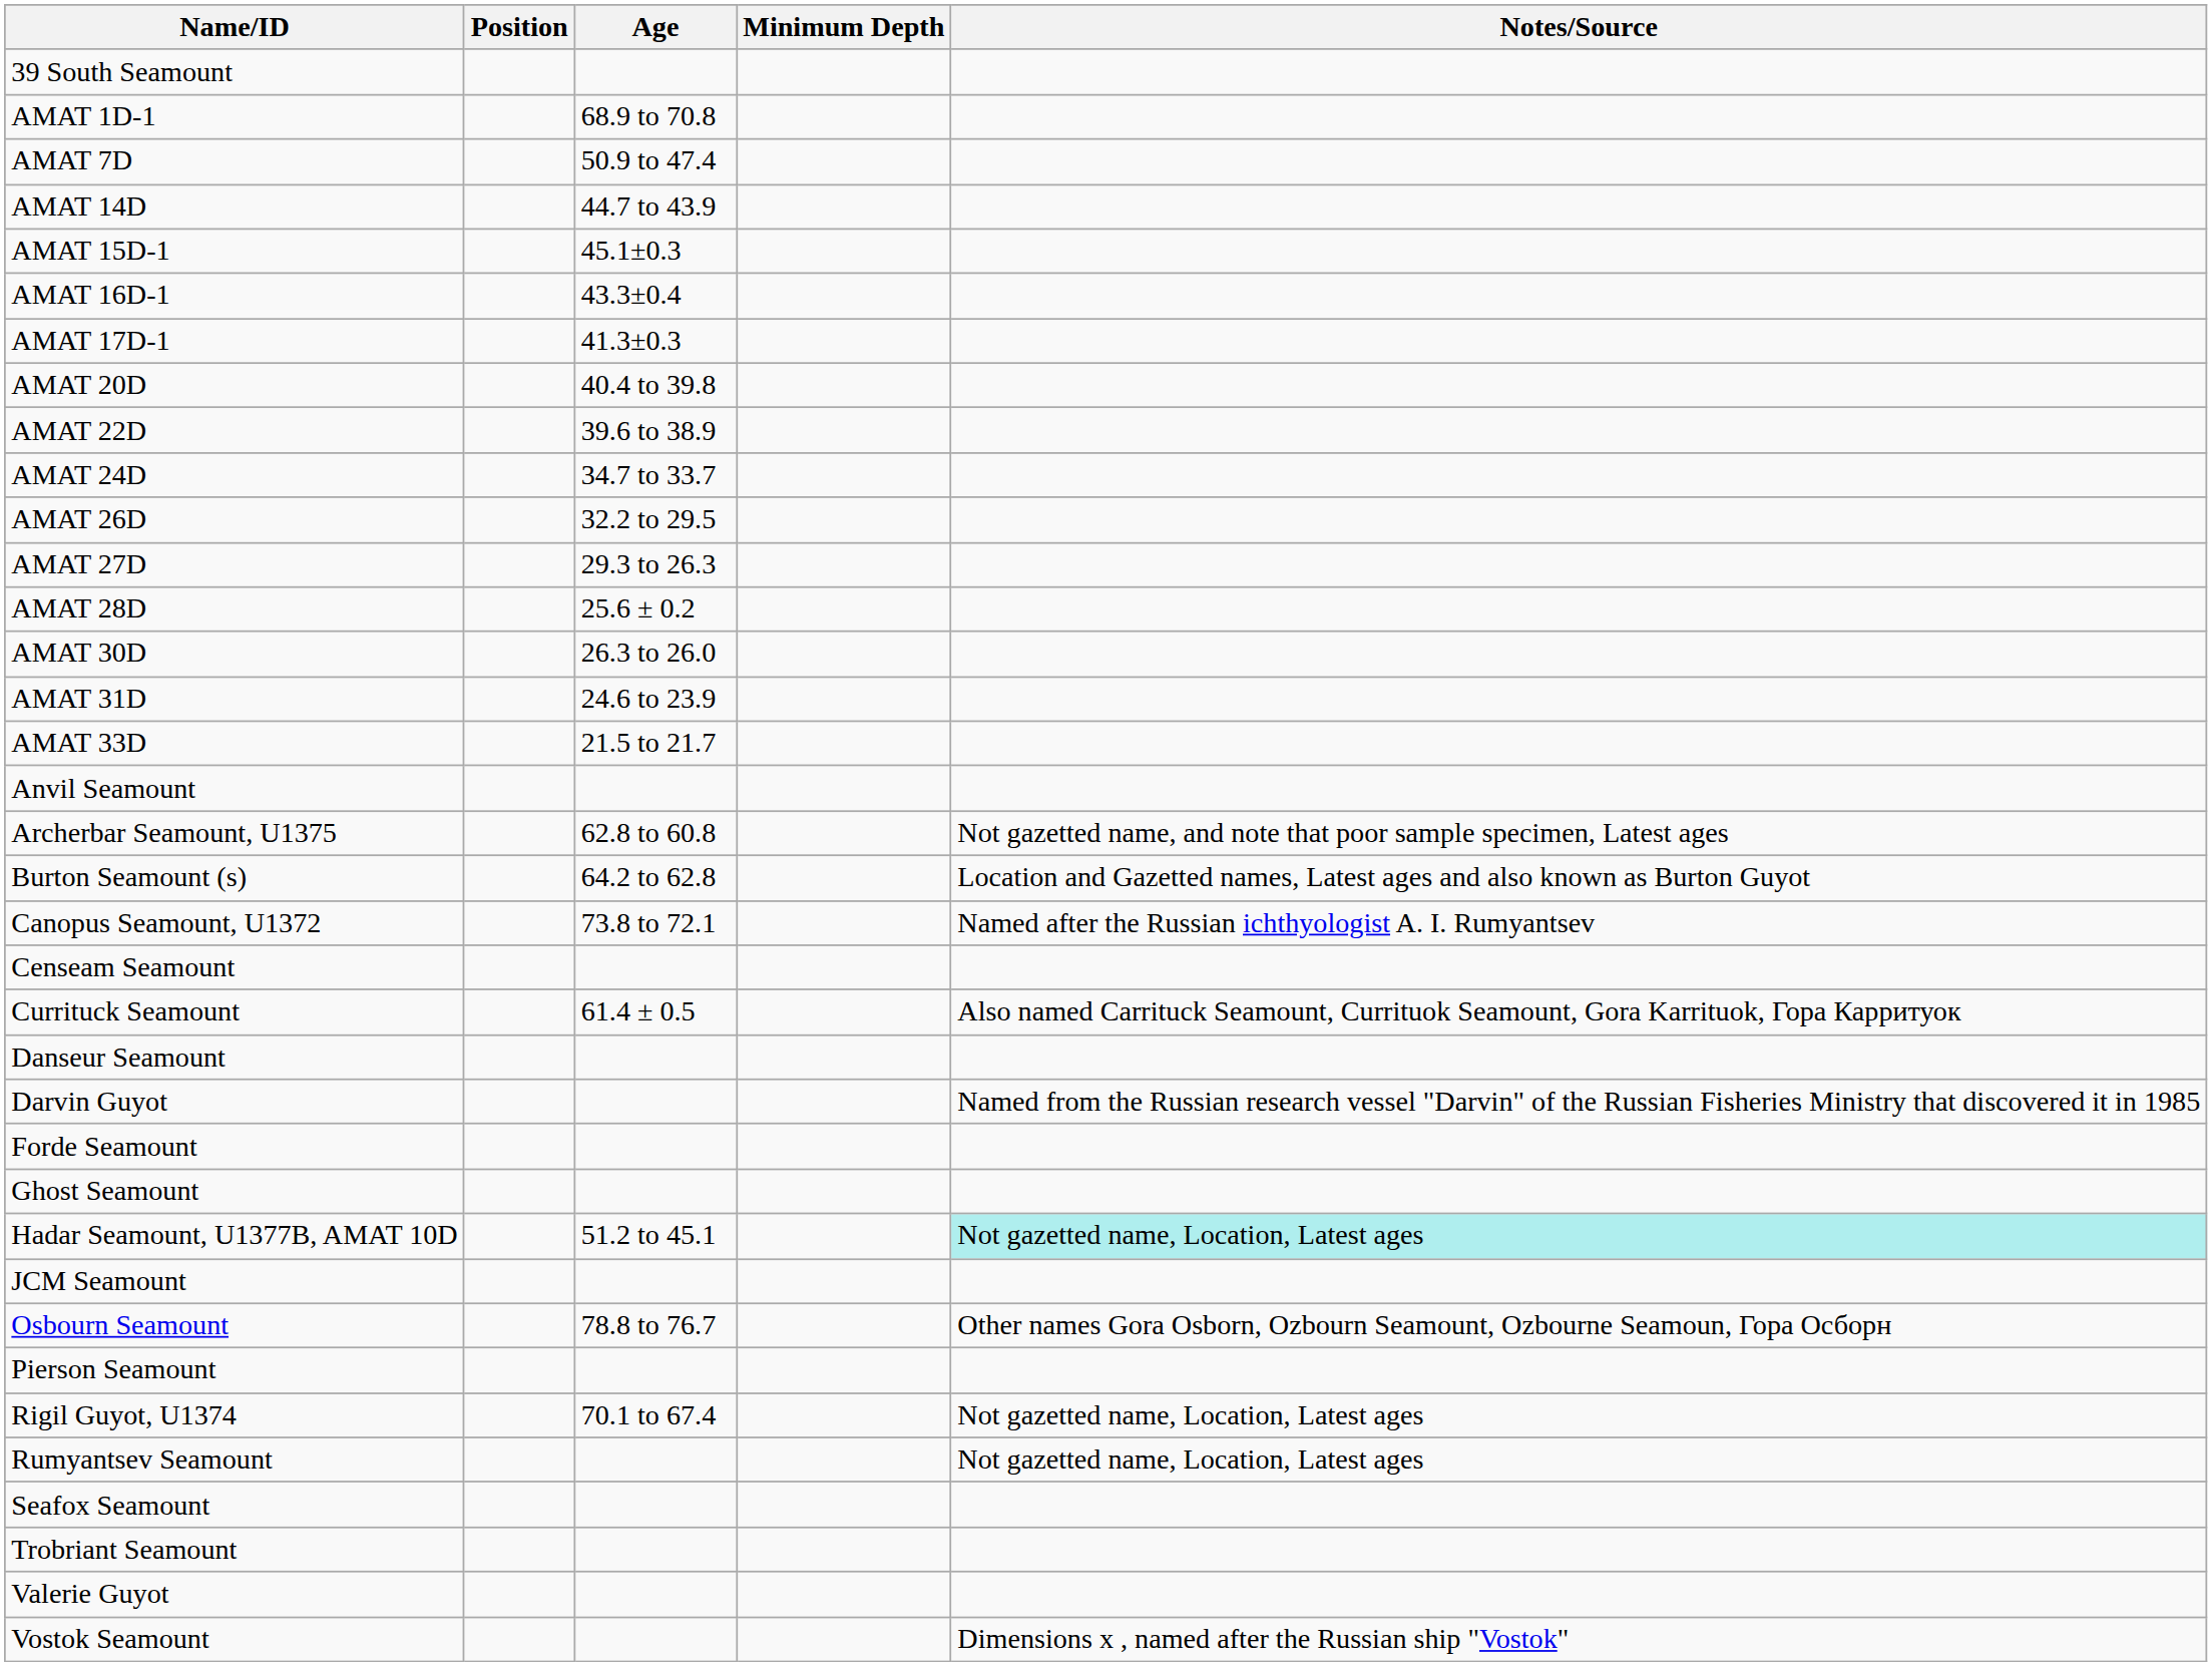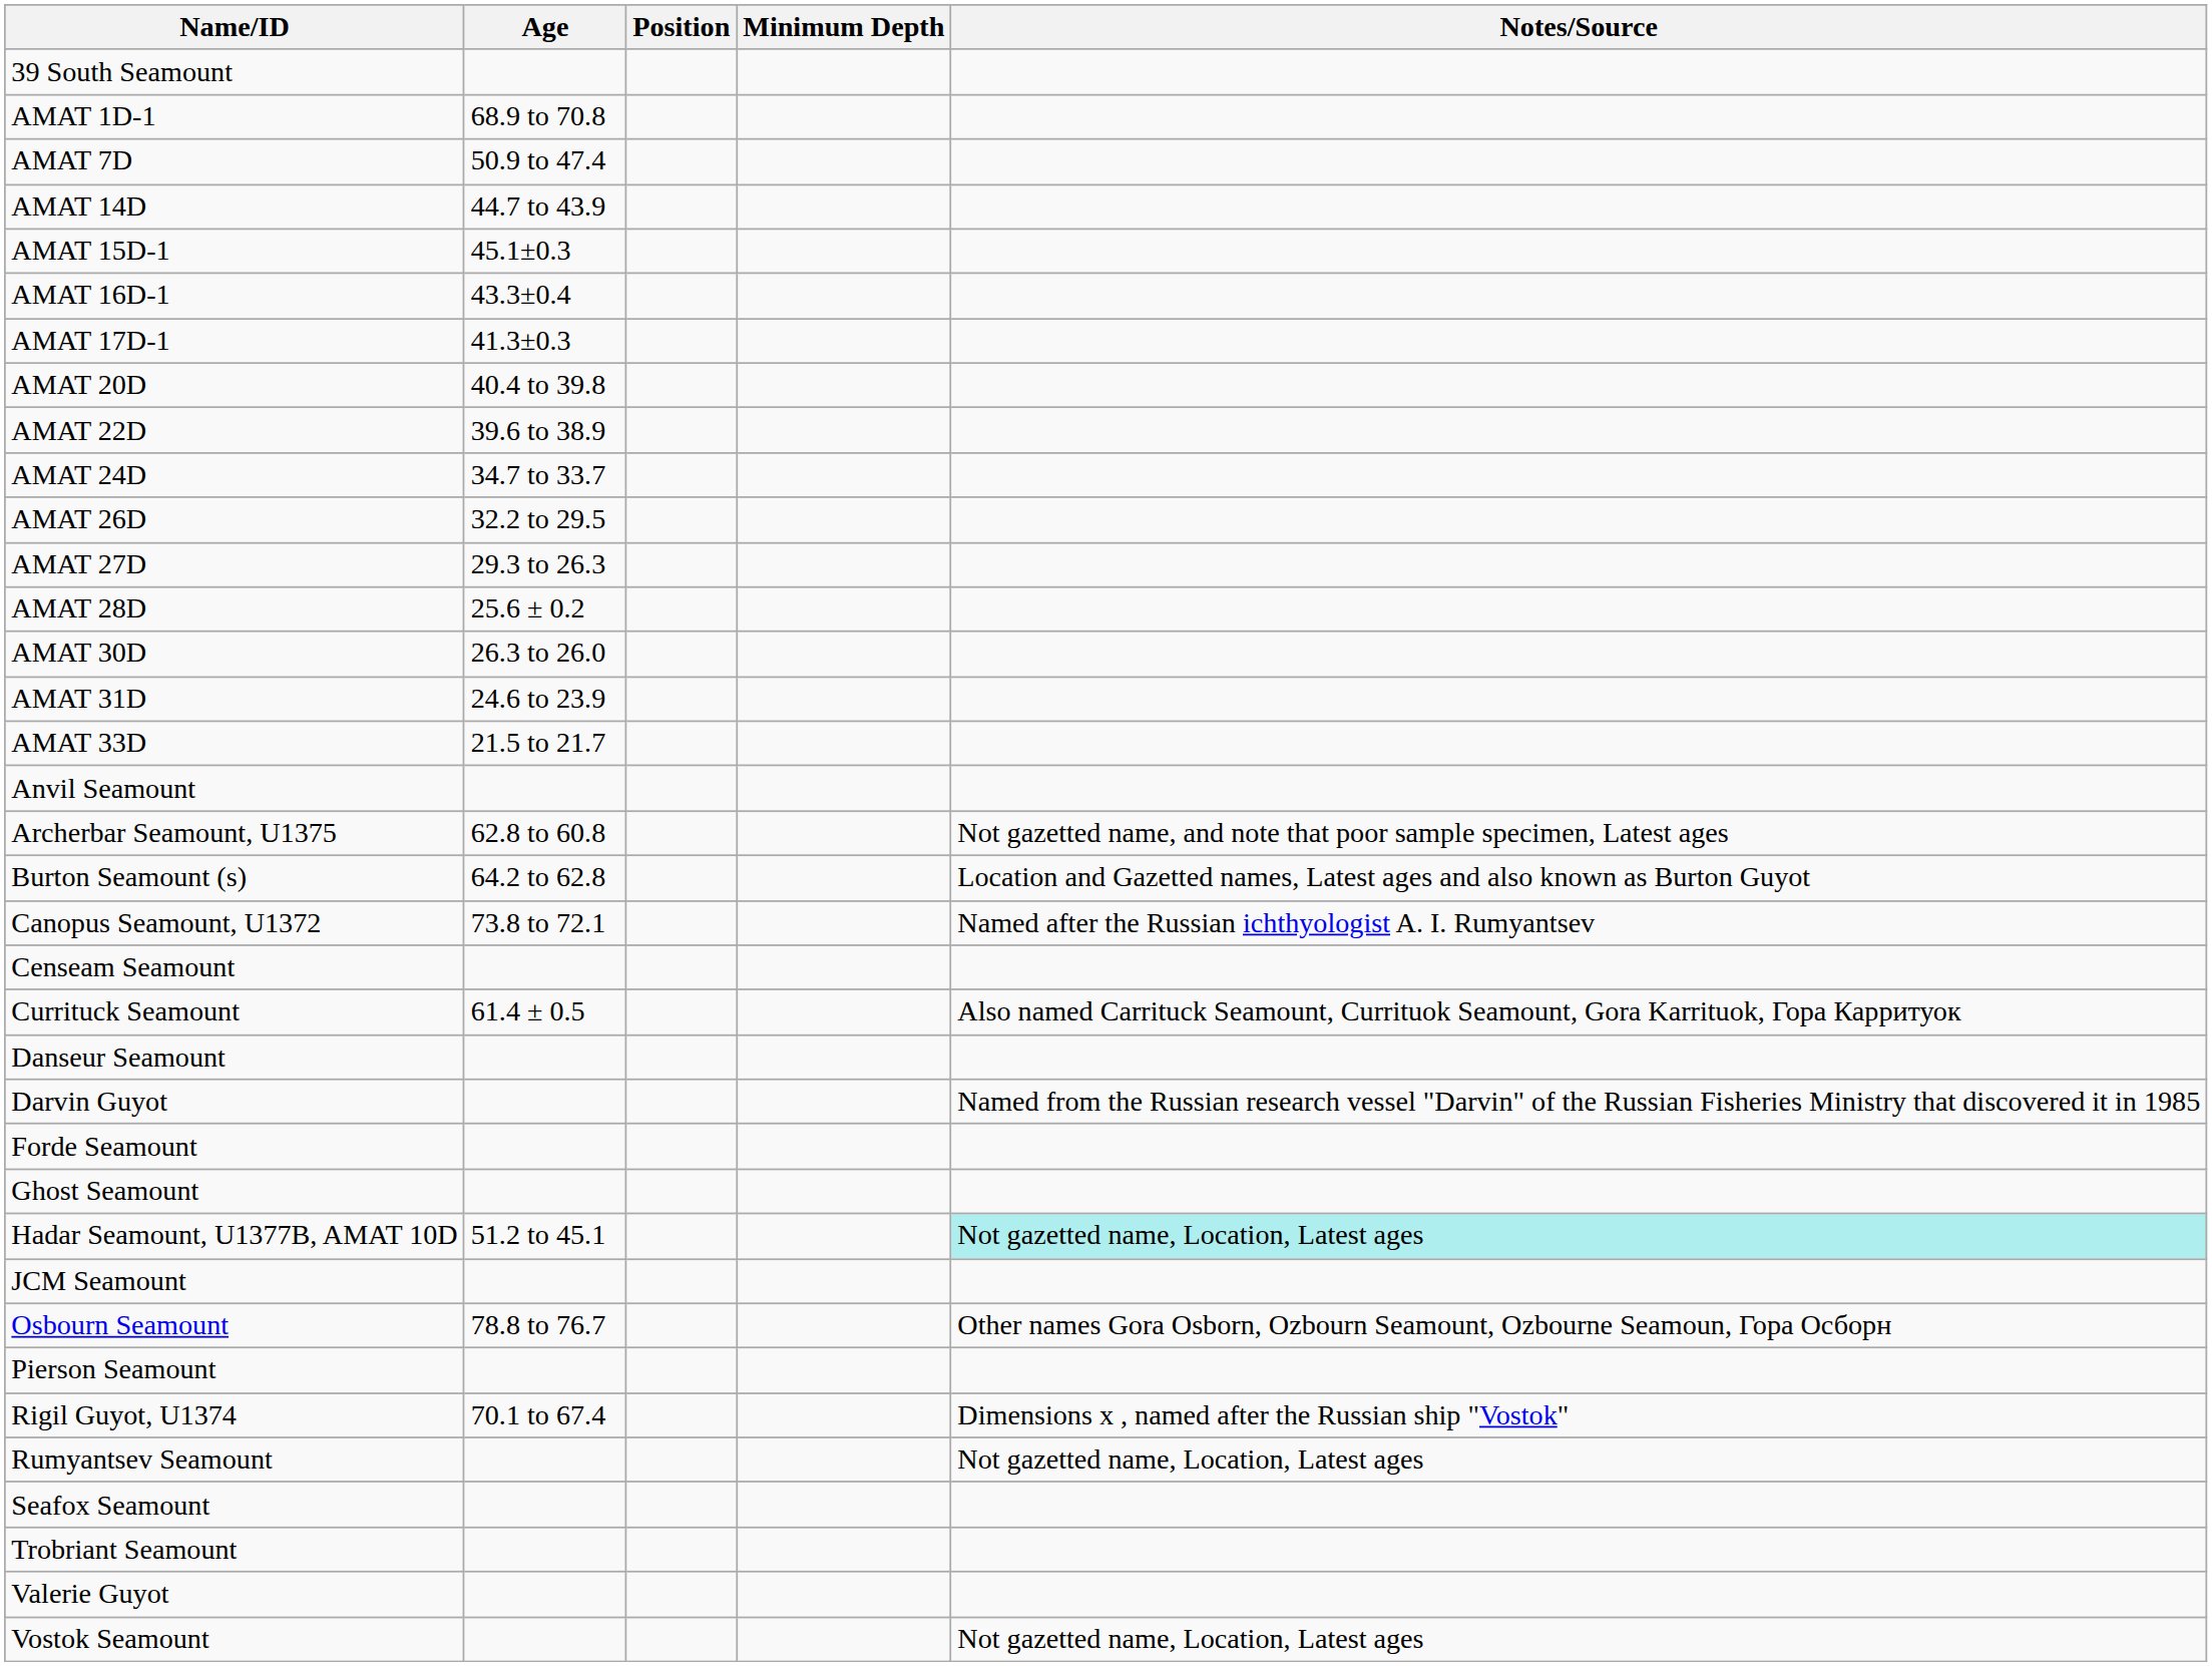columns swapped: Position <-> Age
Rigil Guyot, U1374 | Notes/Source: Not gazetted name, Location, Latest ages -> Dimensions x , named after the Russian ship "Vostok"
Vostok Seamount | Notes/Source: Dimensions x , named after the Russian ship "Vostok" -> Not gazetted name, Location, Latest ages
